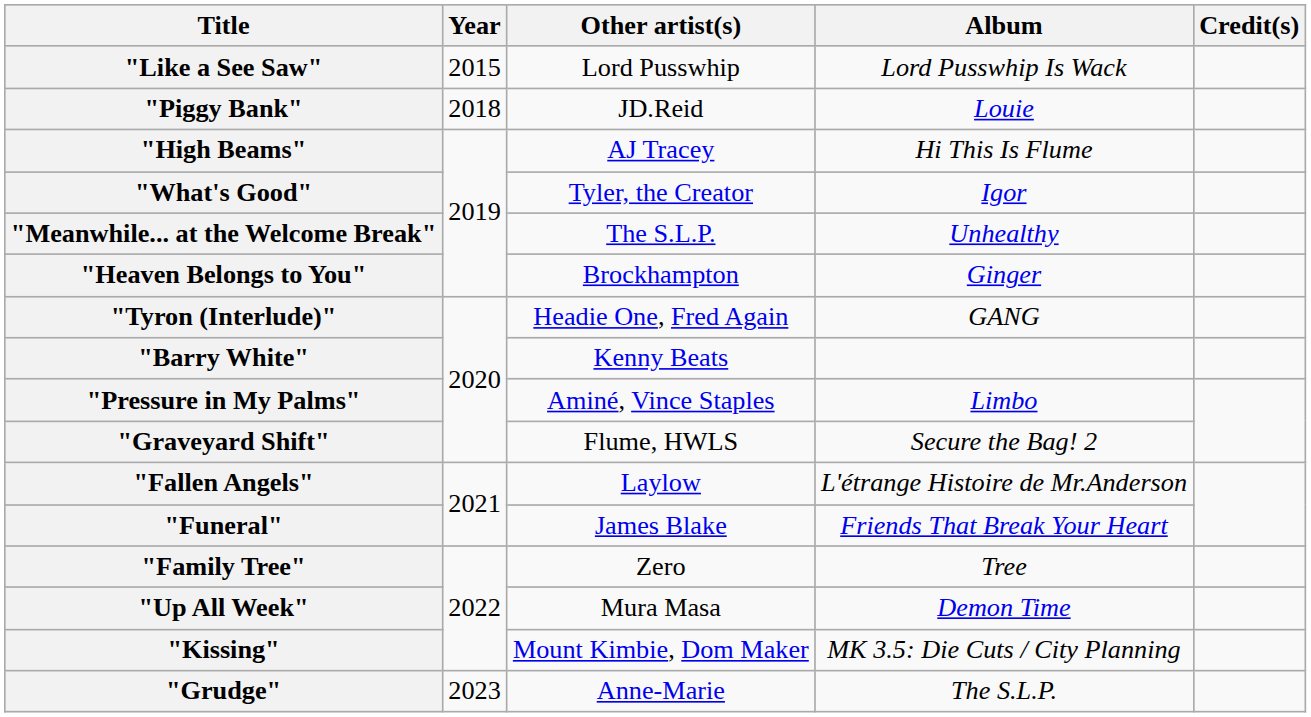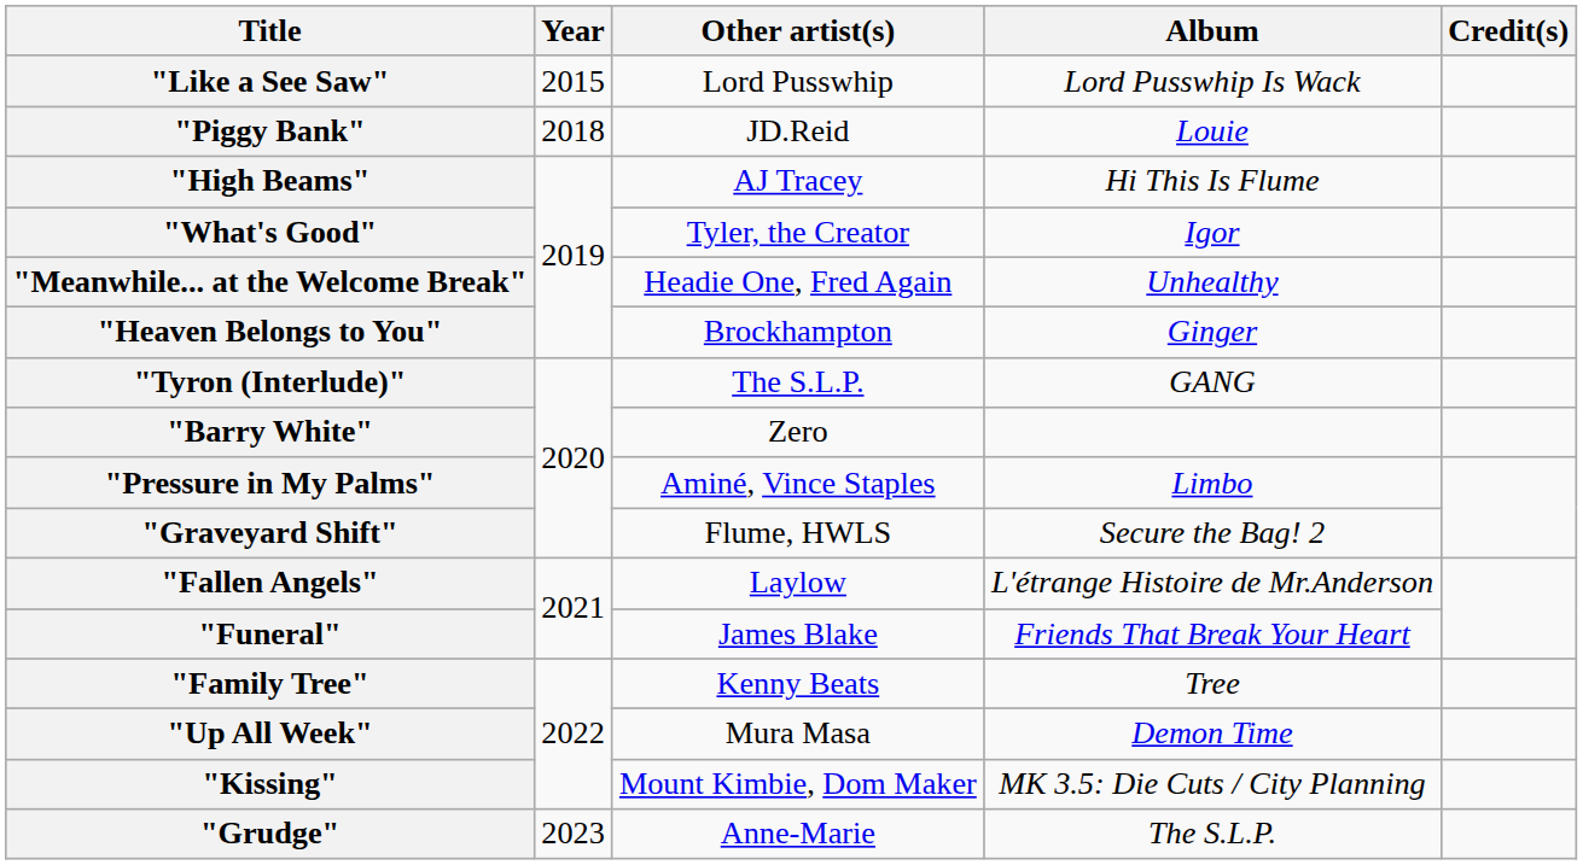"Meanwhile... at the Welcome Break" | Other artist(s): The S.L.P. -> Headie One, Fred Again
"Tyron (Interlude)" | Other artist(s): Headie One, Fred Again -> The S.L.P.
"Barry White" | Other artist(s): Kenny Beats -> Zero
"Family Tree" | Other artist(s): Zero -> Kenny Beats
